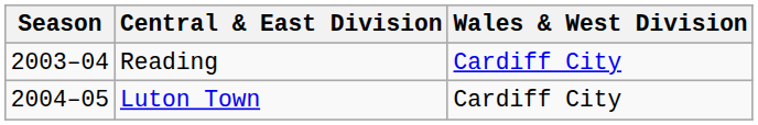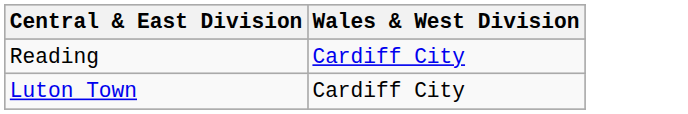- column: Season | 2003–04 | 2004–05
